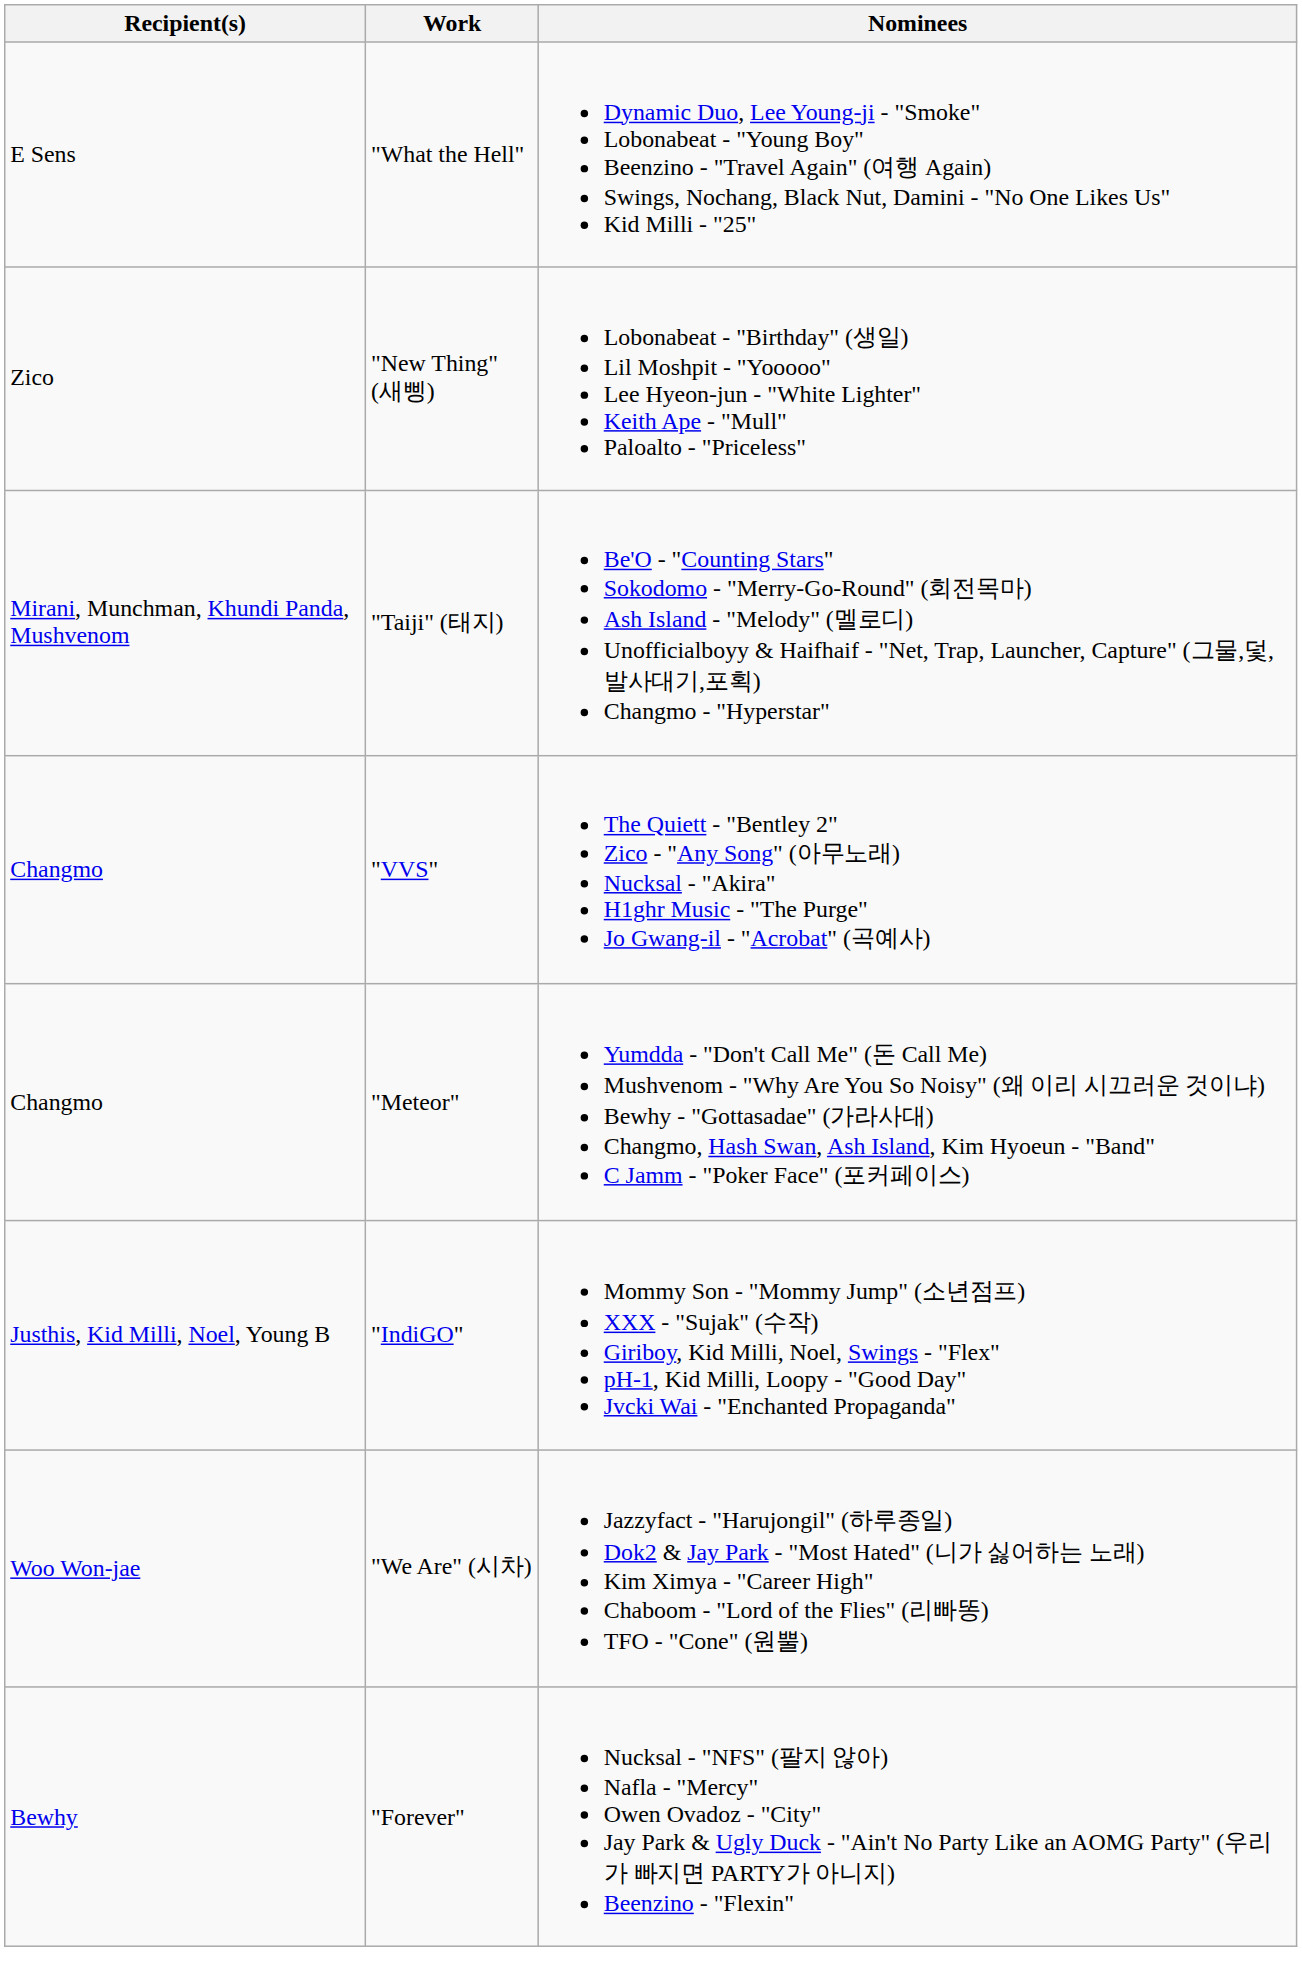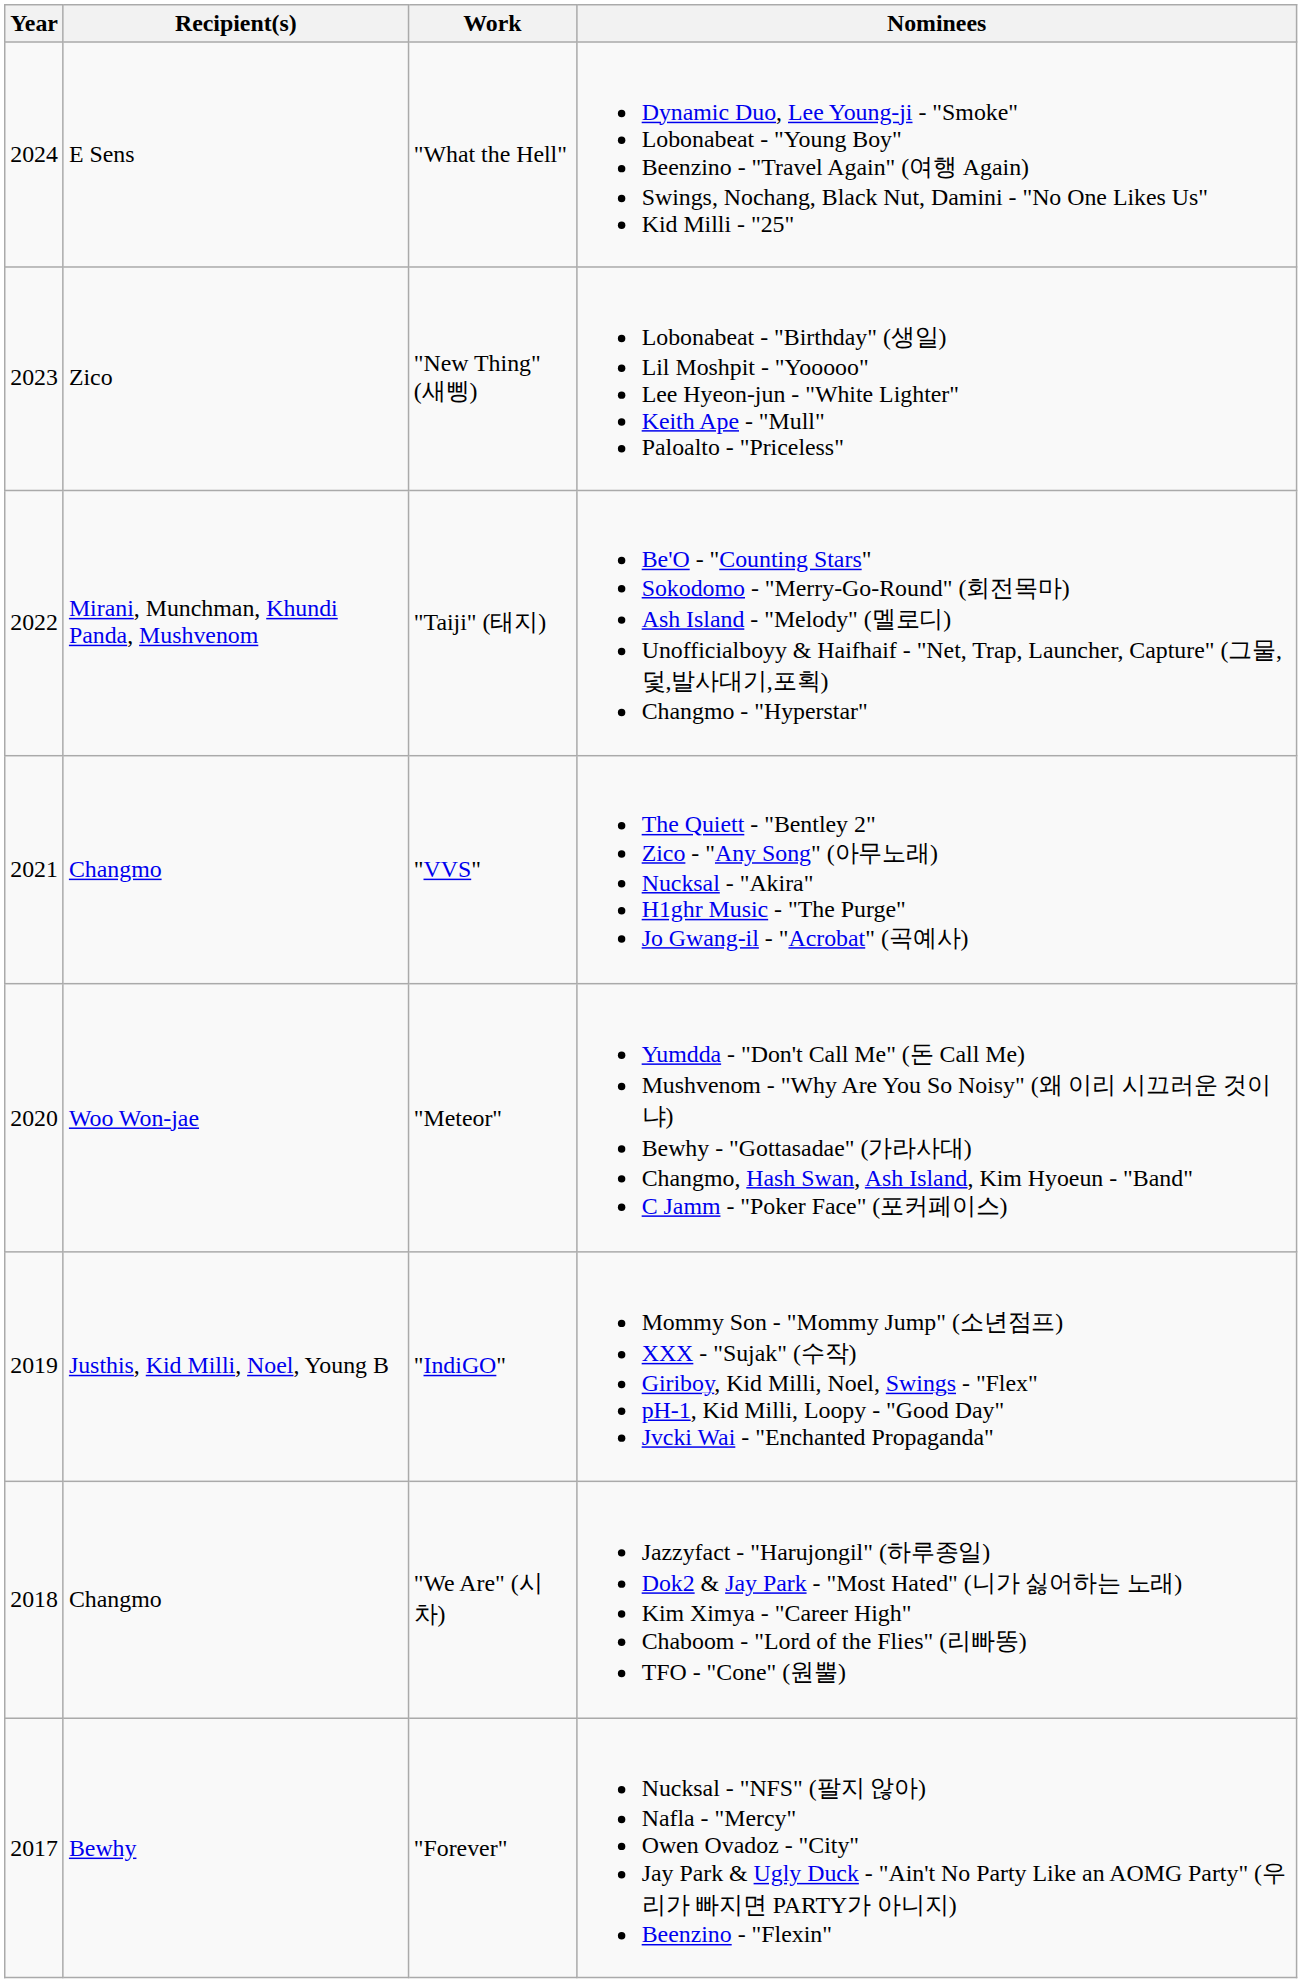+ column: Year | 2024 | 2023 | 2022 | 2021 | 2020 | 2019 | 2018 | 2017
"Meteor" | Recipient(s): Changmo -> Woo Won-jae
"We Are" (시차) | Recipient(s): Woo Won-jae -> Changmo
